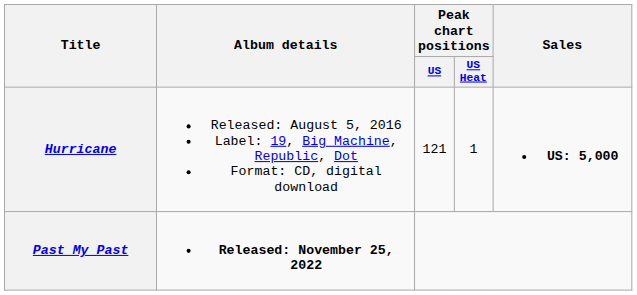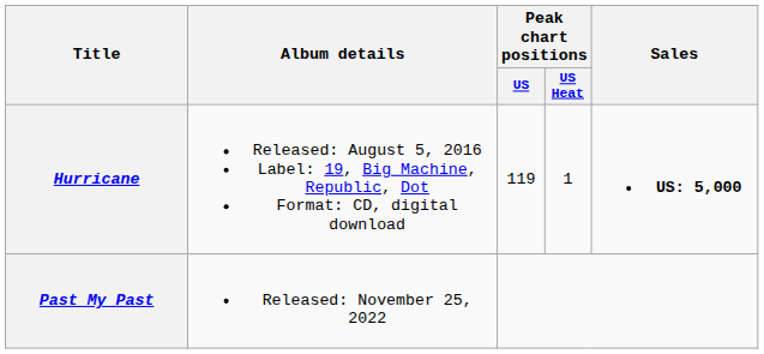Hurricane | Peak chart positions / US: 121 -> 119
Past My Past | Album details: bold -> normal
